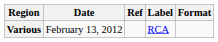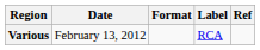columns swapped: Format <-> Ref
